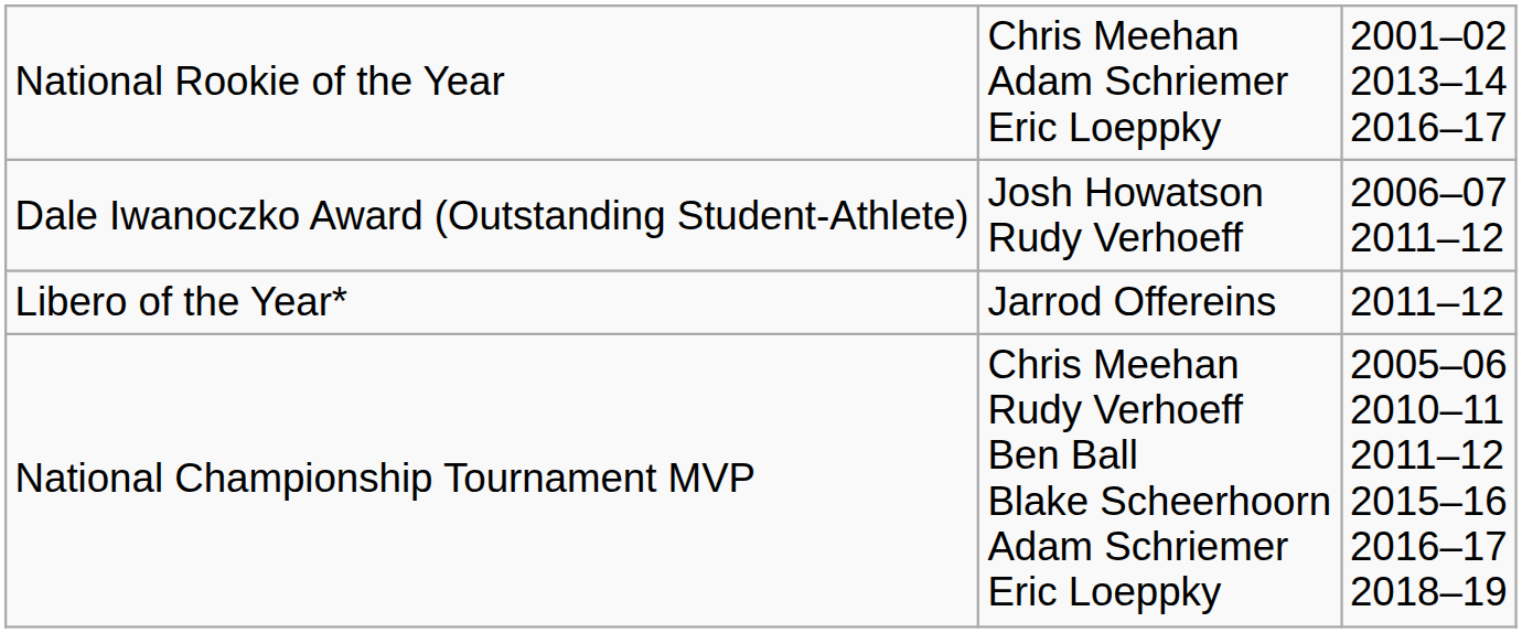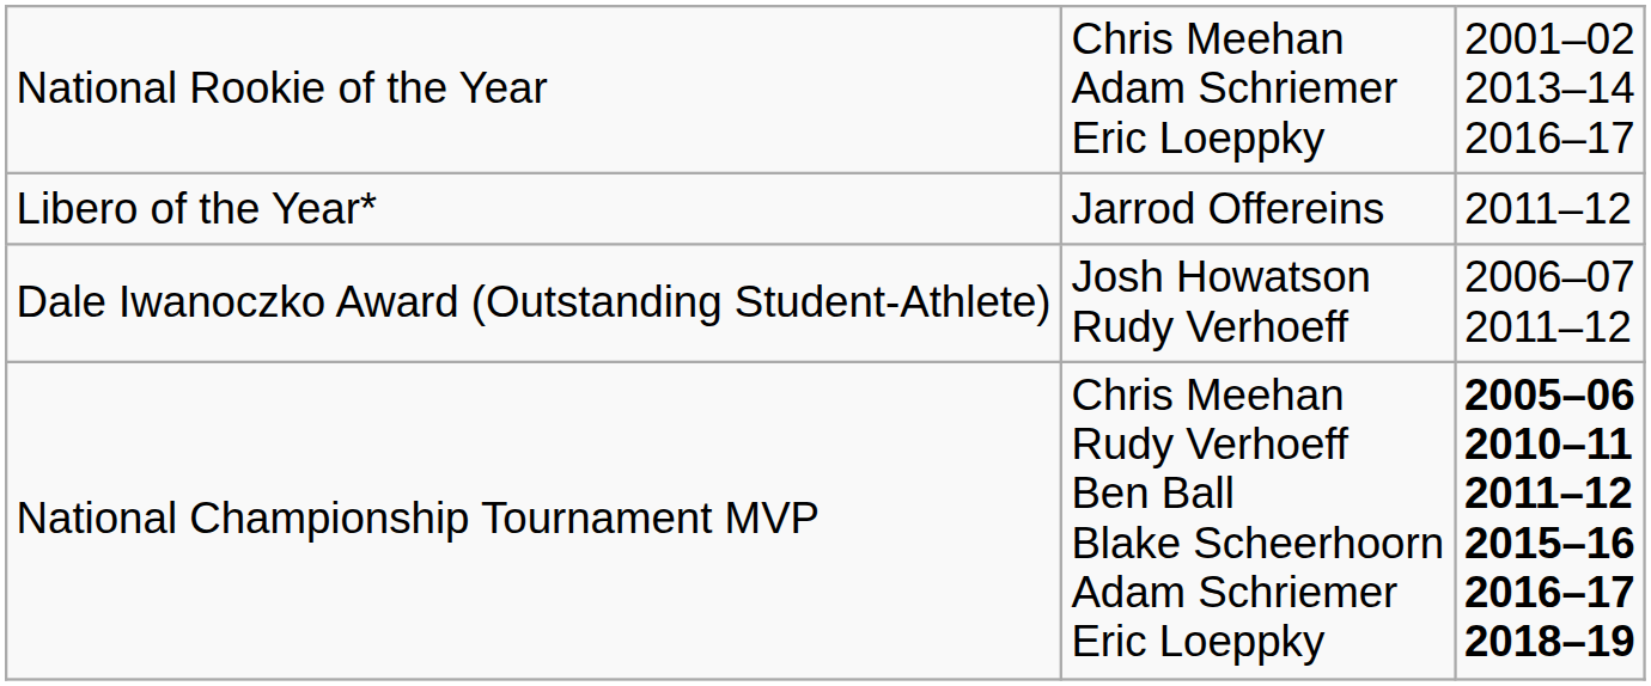rows swapped: Dale Iwanoczko Award (Outstanding Student-Athlete) <-> Libero of the Year*
National Championship Tournament MVP | column 3: normal -> bold
